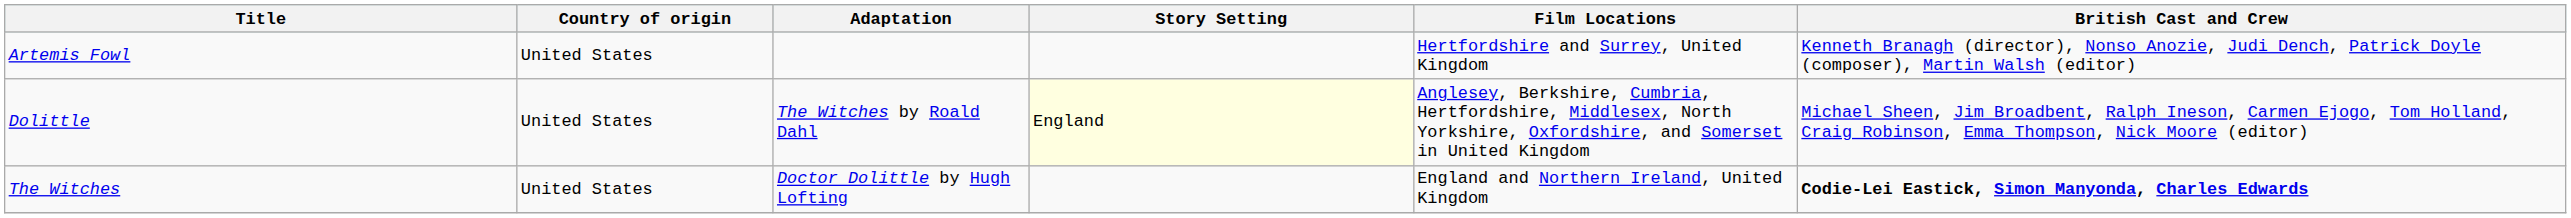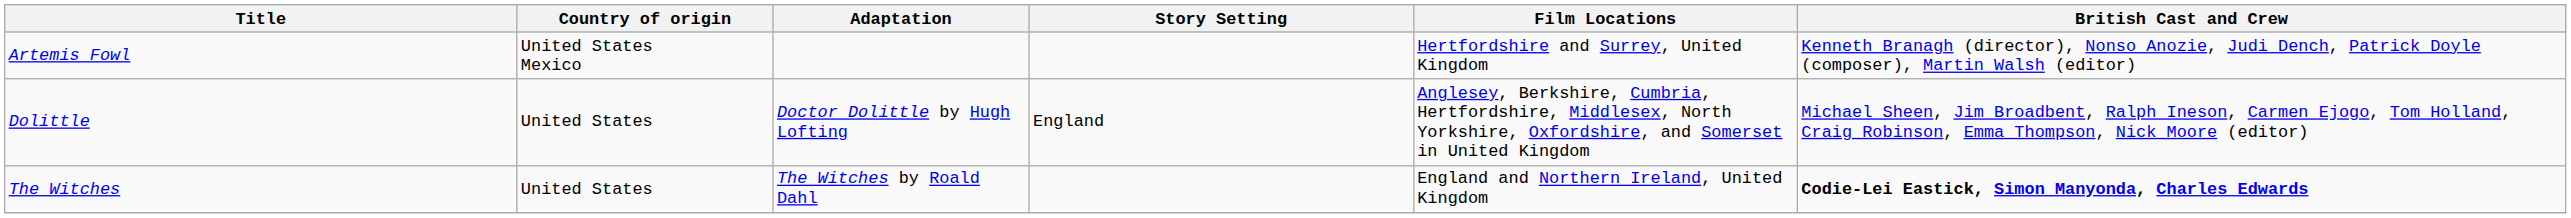Artemis Fowl | Country of origin: United States -> United States Mexico
Dolittle | Adaptation: The Witches by Roald Dahl -> Doctor Dolittle by Hugh Lofting
Dolittle | Story Setting: lightyellow background -> no background
The Witches | Adaptation: Doctor Dolittle by Hugh Lofting -> The Witches by Roald Dahl
